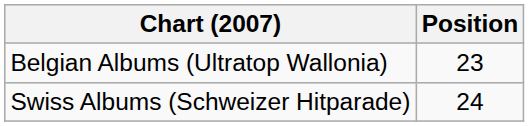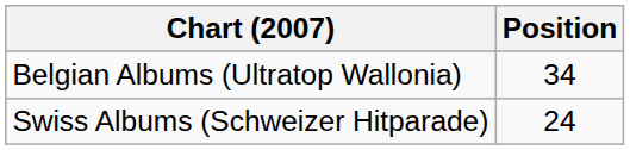Belgian Albums (Ultratop Wallonia) | Position: 23 -> 34
